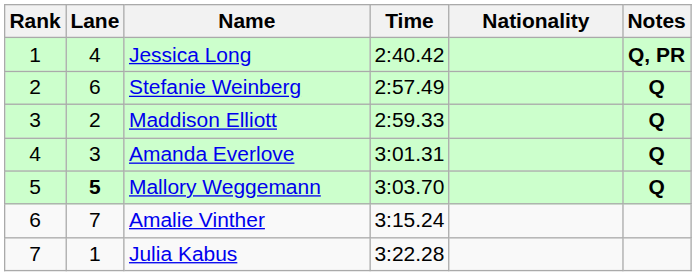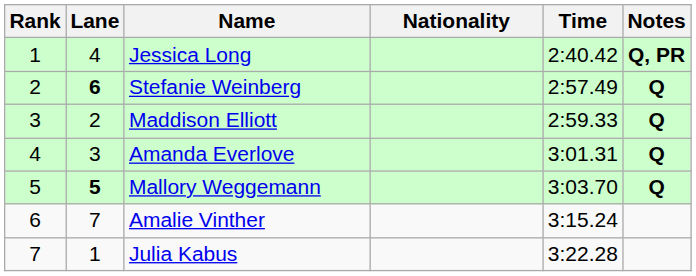columns swapped: Nationality <-> Time
Stefanie Weinberg | Lane: normal -> bold
